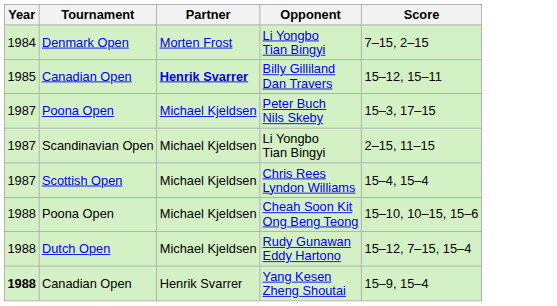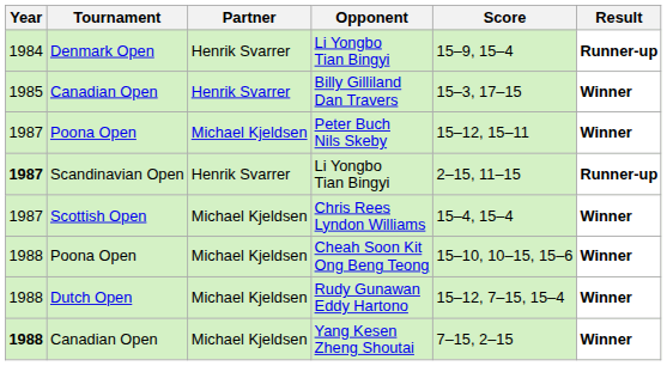+ column: Result | Runner-up | Winner | Winner | Runner-up | Winner | Winner | Winner | Winner
Denmark Open / Li Yongbo Tian Bingyi | Partner: Morten Frost -> Henrik Svarrer
Denmark Open / Li Yongbo Tian Bingyi | Score: 7–15, 2–15 -> 15–9, 15–4
Billy Gilliland Dan Travers | Partner: bold -> normal
Billy Gilliland Dan Travers | Score: 15–12, 15–11 -> 15–3, 17–15
Peter Buch Nils Skeby | Score: 15–3, 17–15 -> 15–12, 15–11
Scandinavian Open / Li Yongbo Tian Bingyi | Year: normal -> bold
Scandinavian Open / Li Yongbo Tian Bingyi | Partner: Michael Kjeldsen -> Henrik Svarrer
Yang Kesen Zheng Shoutai | Partner: Henrik Svarrer -> Michael Kjeldsen
Yang Kesen Zheng Shoutai | Score: 15–9, 15–4 -> 7–15, 2–15
